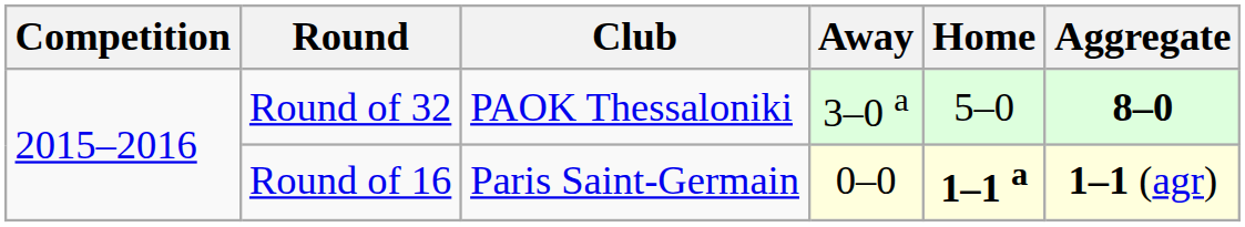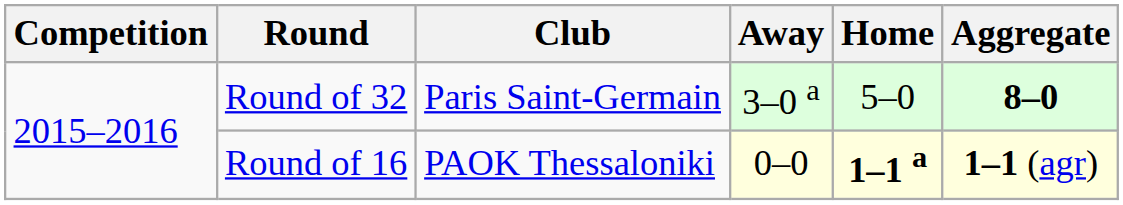Round of 32 | Club: PAOK Thessaloniki -> Paris Saint-Germain
Round of 16 | Club: Paris Saint-Germain -> PAOK Thessaloniki
